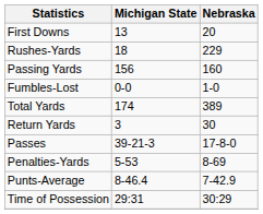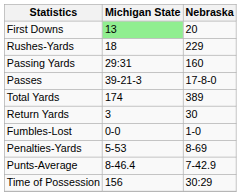First Downs | Michigan State: no background -> lightgreen background
Passing Yards | Michigan State: 156 -> 29:31
rows swapped: Passes <-> Fumbles-Lost
Time of Possession | Michigan State: 29:31 -> 156
